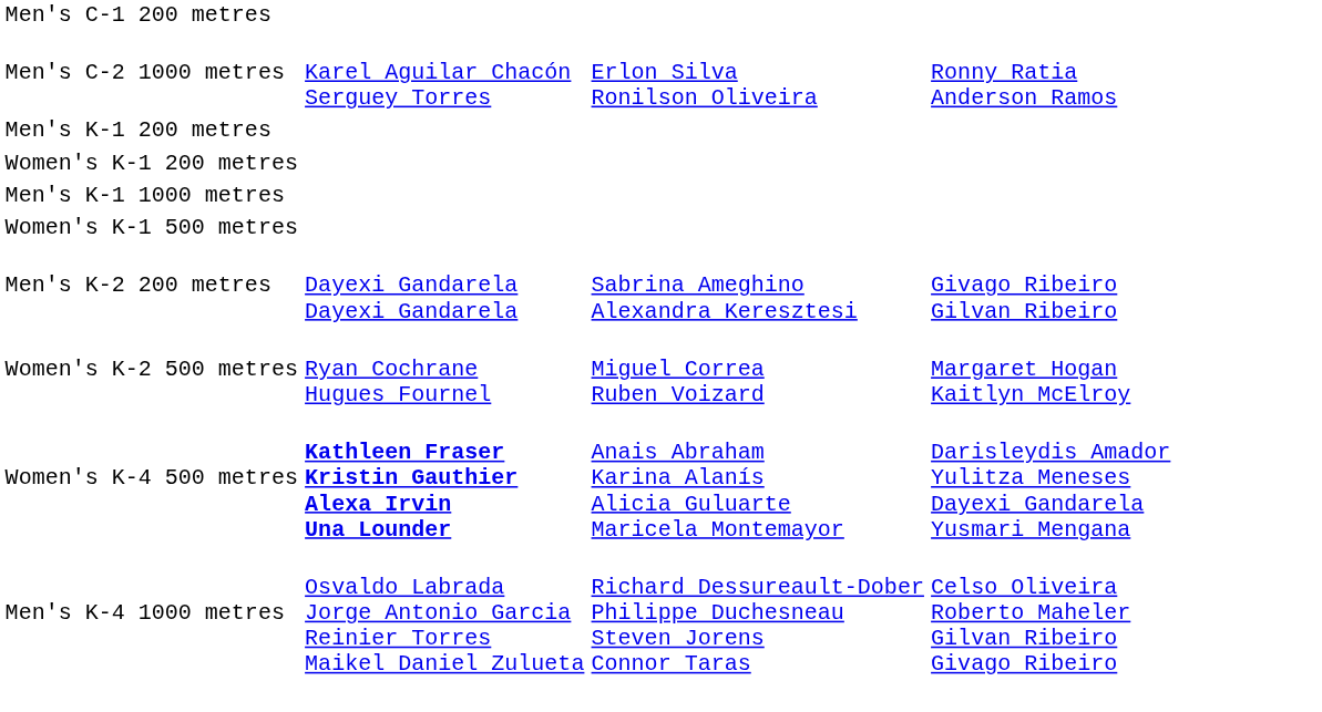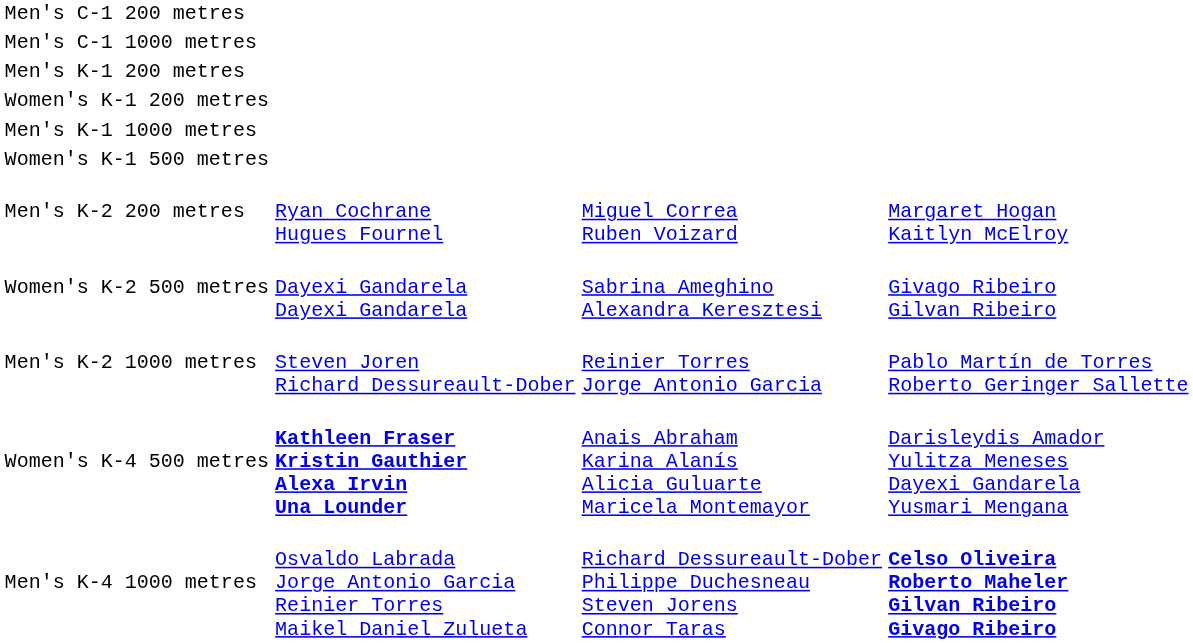+ row: Men's C-1 1000 metres
- row: Men's C-2 1000 metres | Karel Aguilar Chacón Serguey Torres | Erlon Silva Ronilson Oliveira | Ronny Ratia Anderson Ramos
Men's K-2 200 metres | column 2: Dayexi Gandarela Dayexi Gandarela -> Ryan Cochrane Hugues Fournel
Men's K-2 200 metres | column 3: Sabrina Ameghino Alexandra Keresztesi -> Miguel Correa Ruben Voizard
Men's K-2 200 metres | column 4: Givago Ribeiro Gilvan Ribeiro -> Margaret Hogan Kaitlyn McElroy
Women's K-2 500 metres | column 2: Ryan Cochrane Hugues Fournel -> Dayexi Gandarela Dayexi Gandarela
Women's K-2 500 metres | column 3: Miguel Correa Ruben Voizard -> Sabrina Ameghino Alexandra Keresztesi
Women's K-2 500 metres | column 4: Margaret Hogan Kaitlyn McElroy -> Givago Ribeiro Gilvan Ribeiro
+ row: Men's K-2 1000 metres | Steven Joren Richard Dessureault-Dober | Reinier Torres Jorge Antonio Garcia | Pablo Martín de Torres Roberto Geringer Sallette
Men's K-4 1000 metres | column 4: normal -> bold
